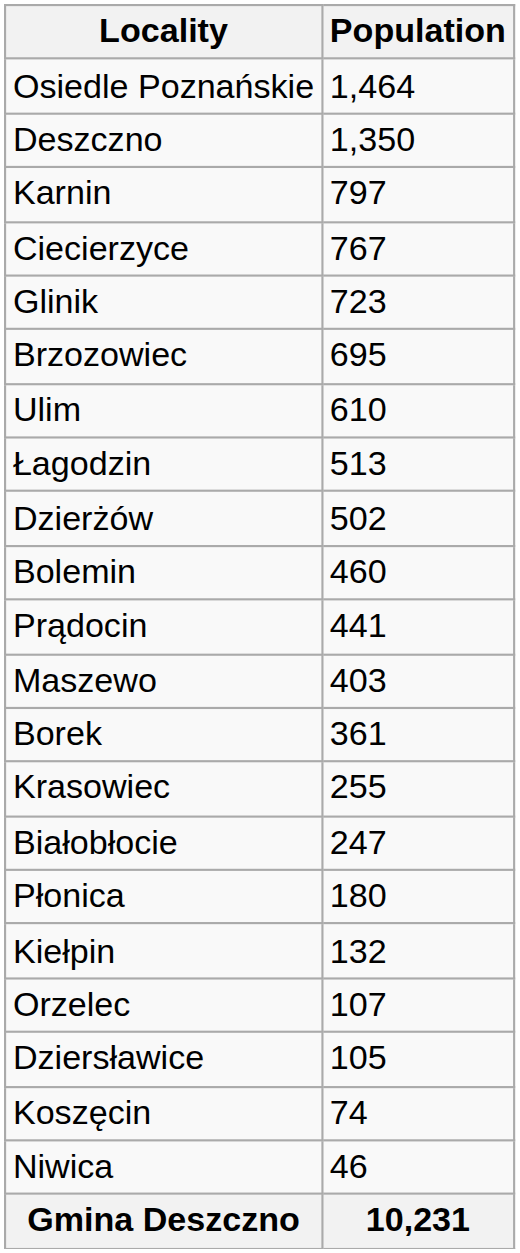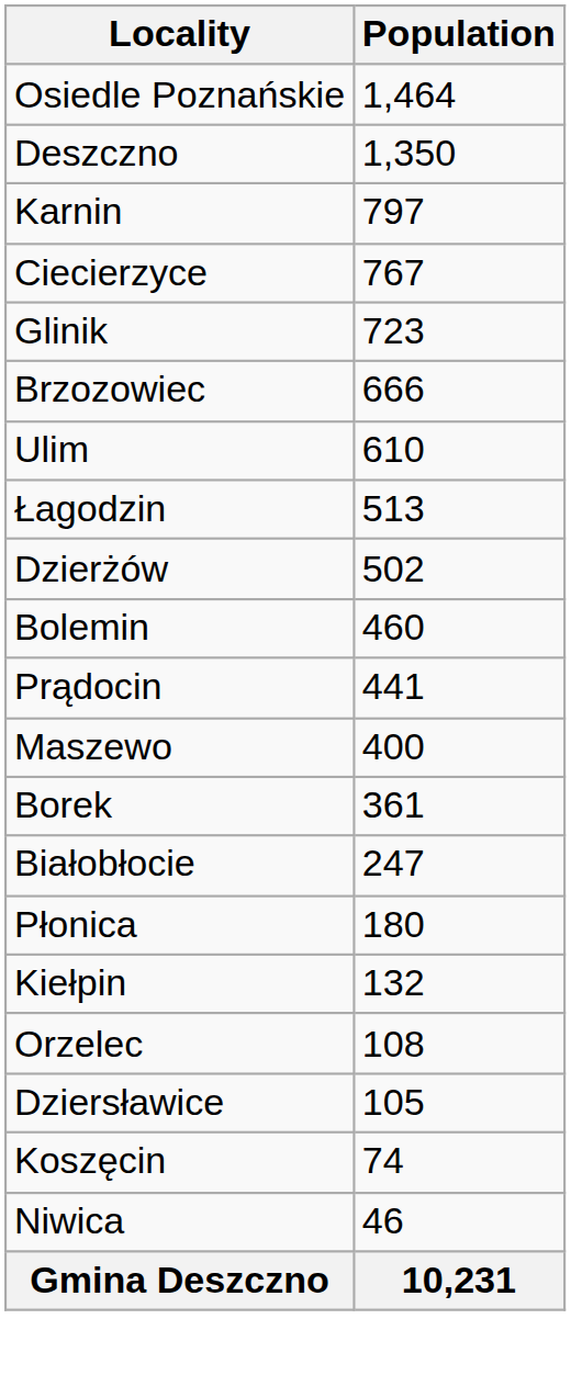Brzozowiec | Population: 695 -> 666
Maszewo | Population: 403 -> 400
- row: Krasowiec | 255
Orzelec | Population: 107 -> 108
